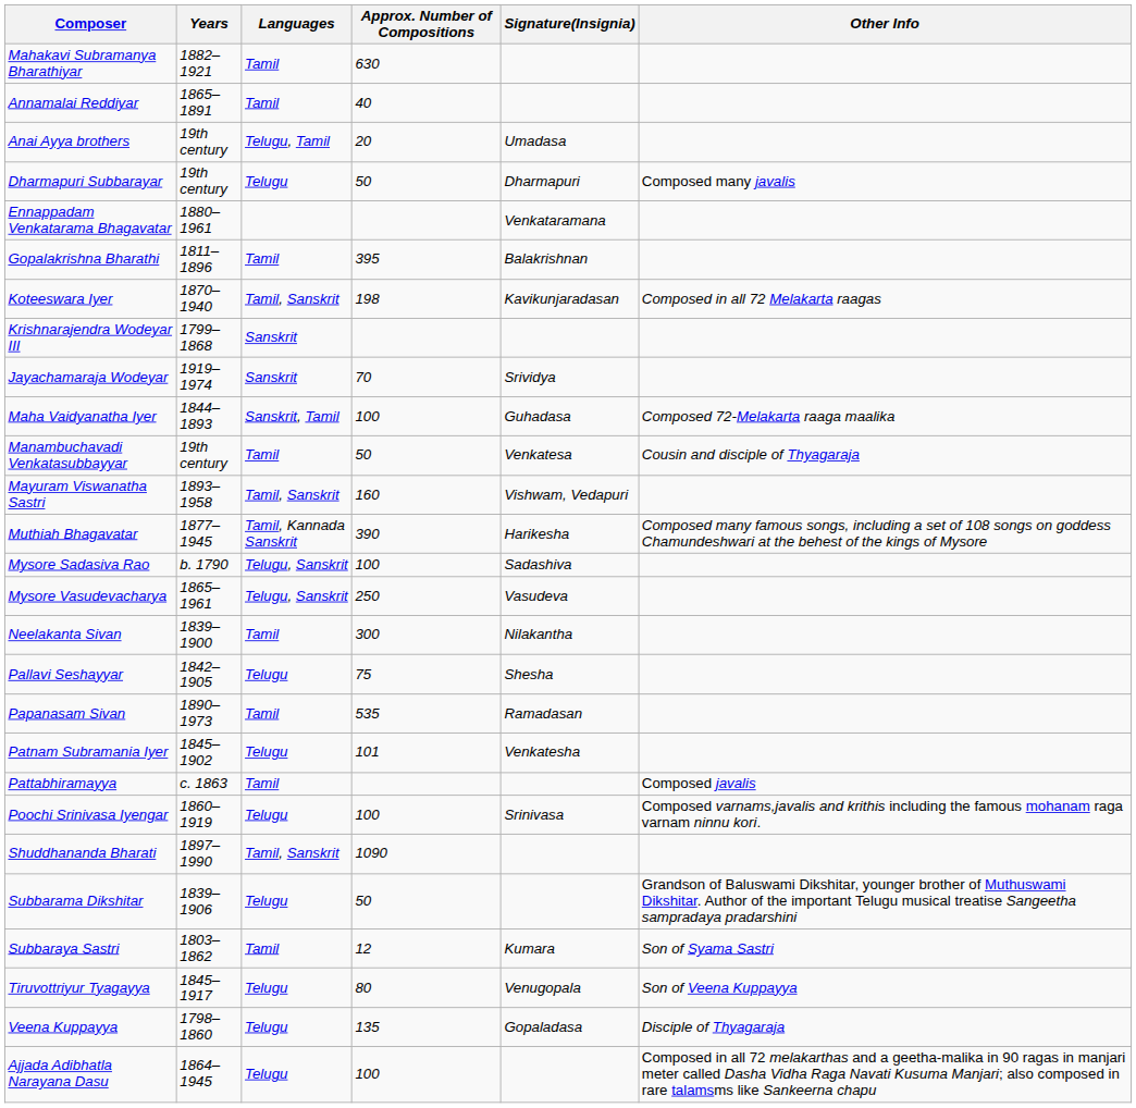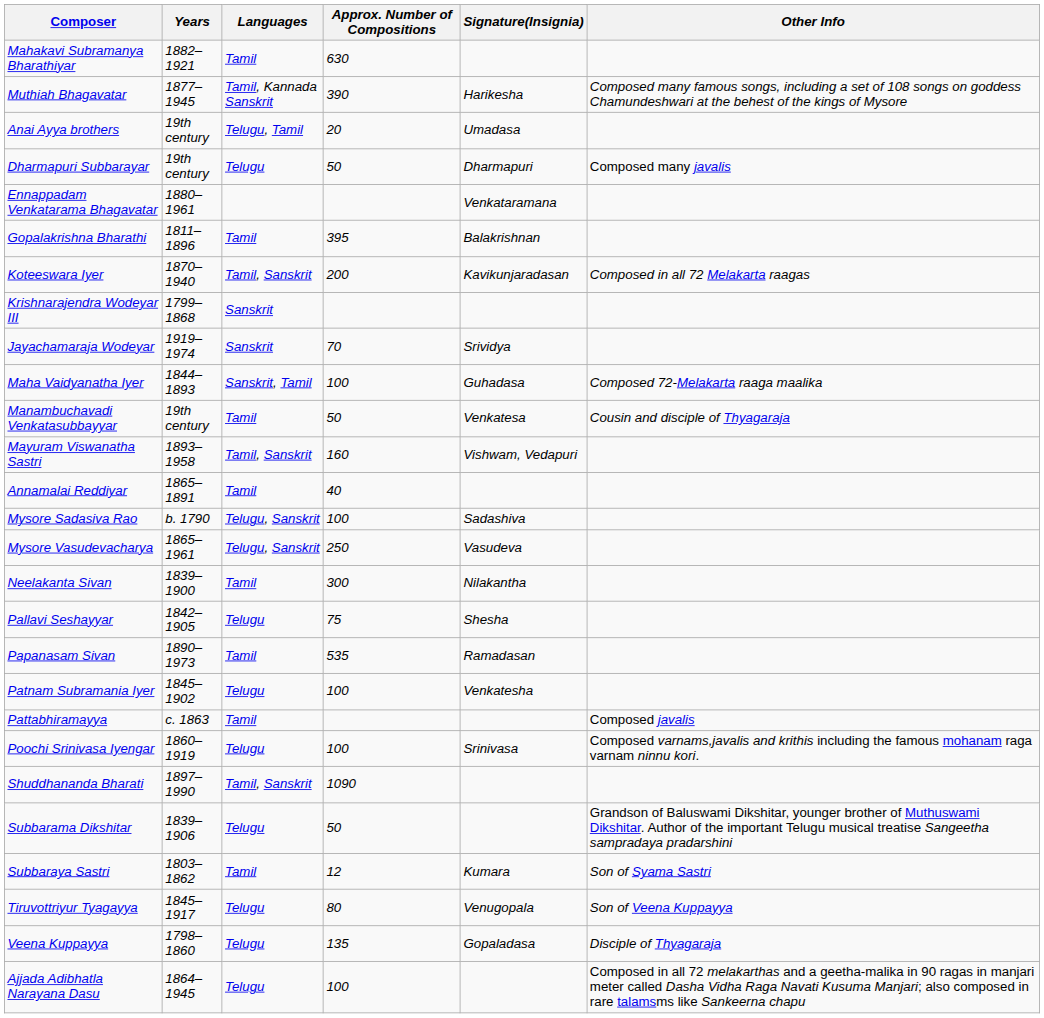rows swapped: Annamalai Reddiyar <-> Muthiah Bhagavatar
Koteeswara Iyer | Approx. Number of Compositions: 198 -> 200
Patnam Subramania Iyer | Approx. Number of Compositions: 101 -> 100
